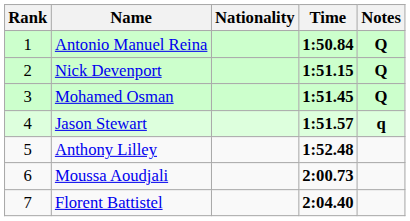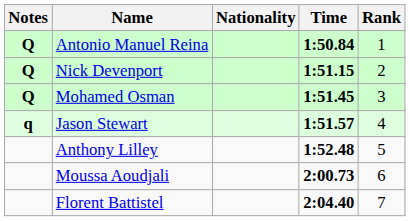columns swapped: Rank <-> Notes
